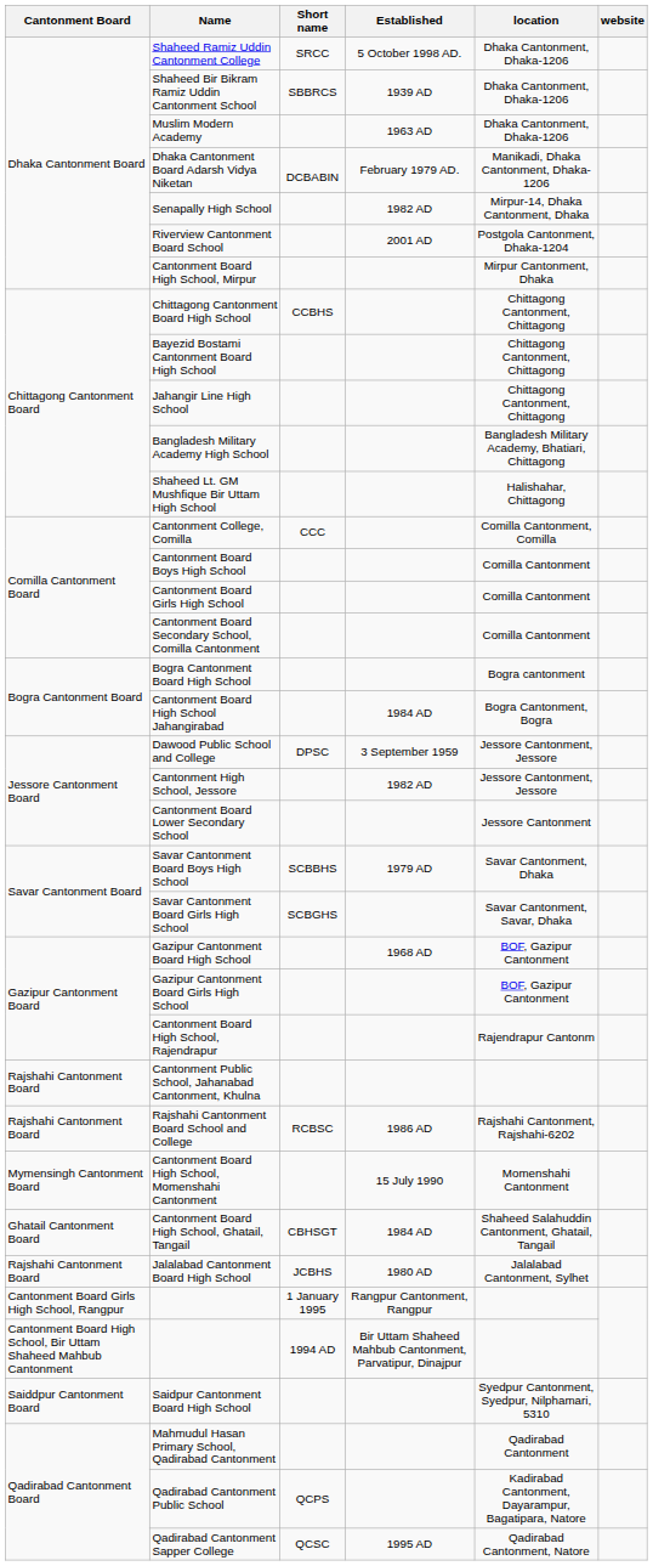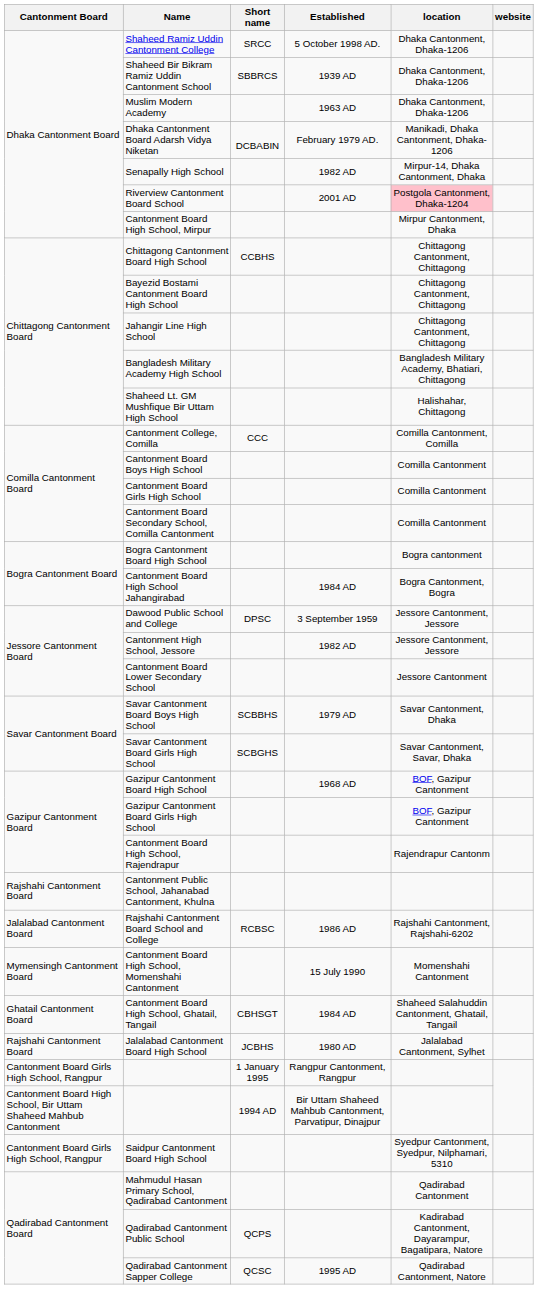Riverview Cantonment Board School | location: no background -> pink background
Rajshahi Cantonment Board School and College | Cantonment Board: Rajshahi Cantonment Board -> Jalalabad Cantonment Board
Saidpur Cantonment Board High School | Cantonment Board: Saiddpur Cantonment Board -> Cantonment Board Girls High School, Rangpur
